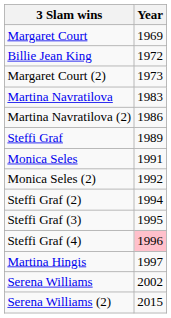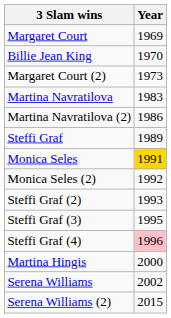Billie Jean King | Year: 1972 -> 1970
Monica Seles | Year: no background -> gold background
Steffi Graf (2) | Year: 1994 -> 1993
Martina Hingis | Year: 1997 -> 2000
